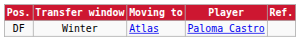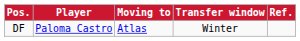columns swapped: Player <-> Transfer window
